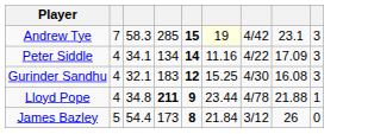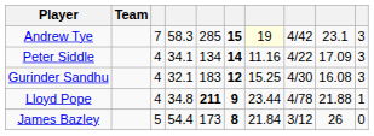+ column: Team
